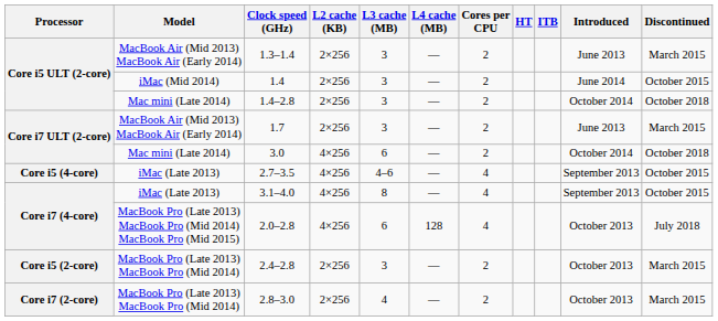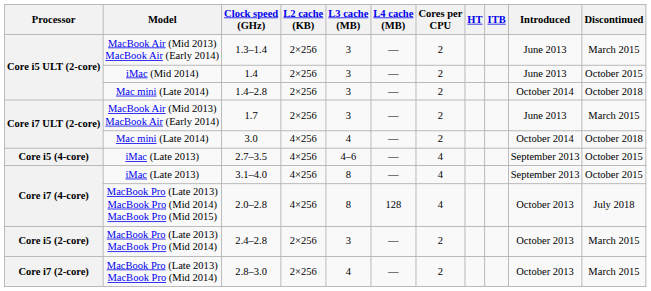1.4 | Introduced: June 2014 -> June 2013
3.0 | L3 cache (MB): 6 -> 4
2.0–2.8 | L3 cache (MB): 6 -> 8
